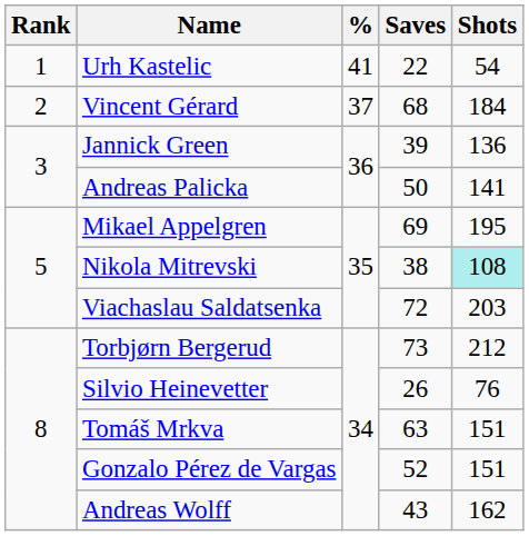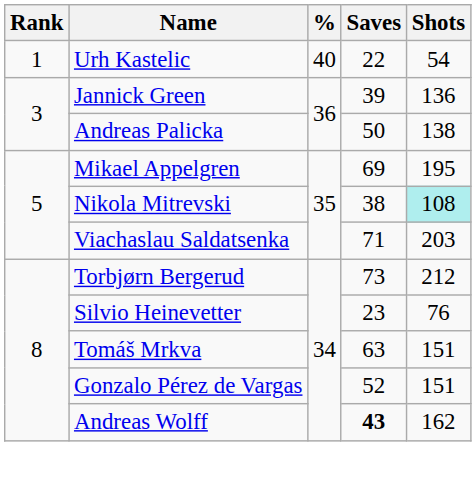Urh Kastelic | %: 41 -> 40
- row: 2 | Vincent Gérard | 37 | 68 | 184
Andreas Palicka | Shots: 141 -> 138
Viachaslau Saldatsenka | Saves: 72 -> 71
Silvio Heinevetter | Saves: 26 -> 23
Andreas Wolff | Saves: normal -> bold
